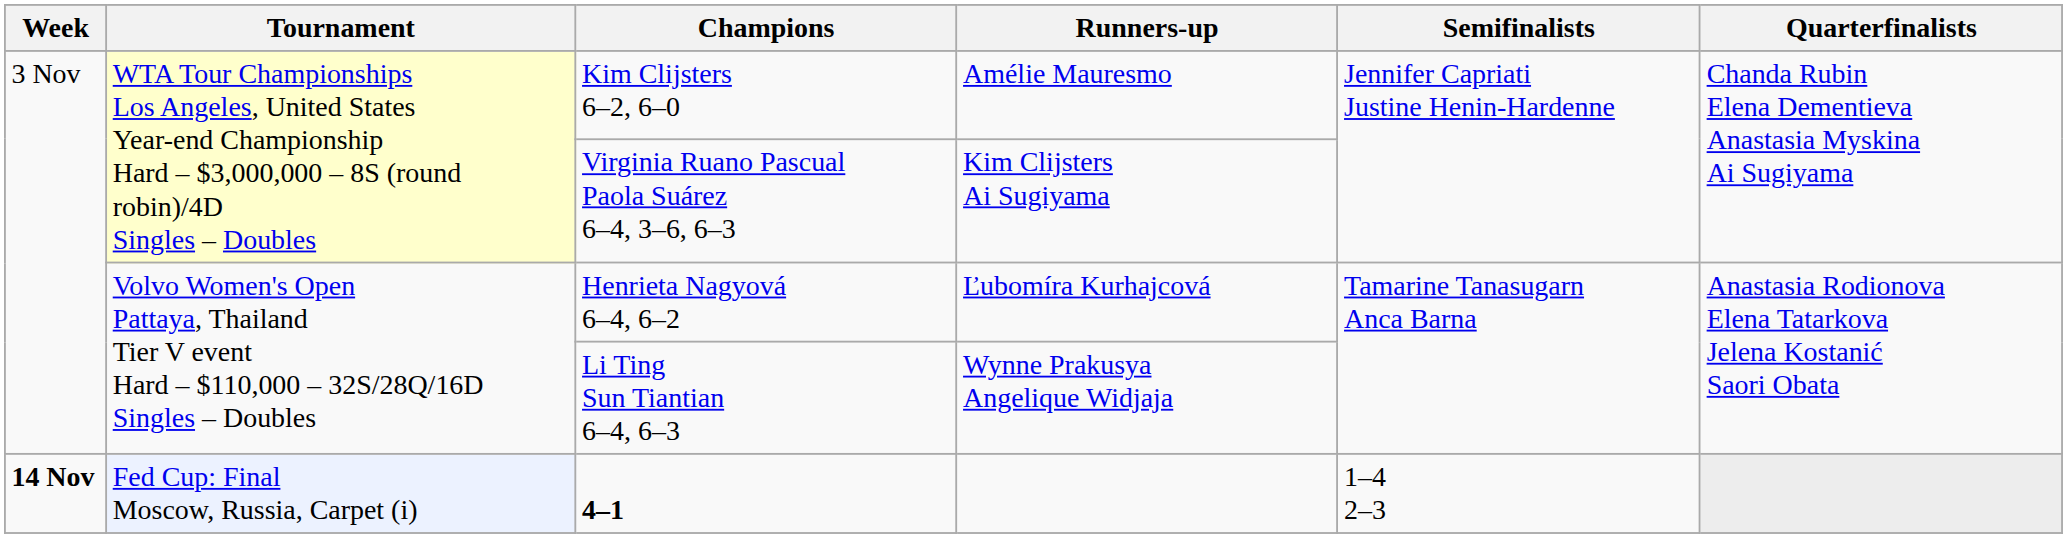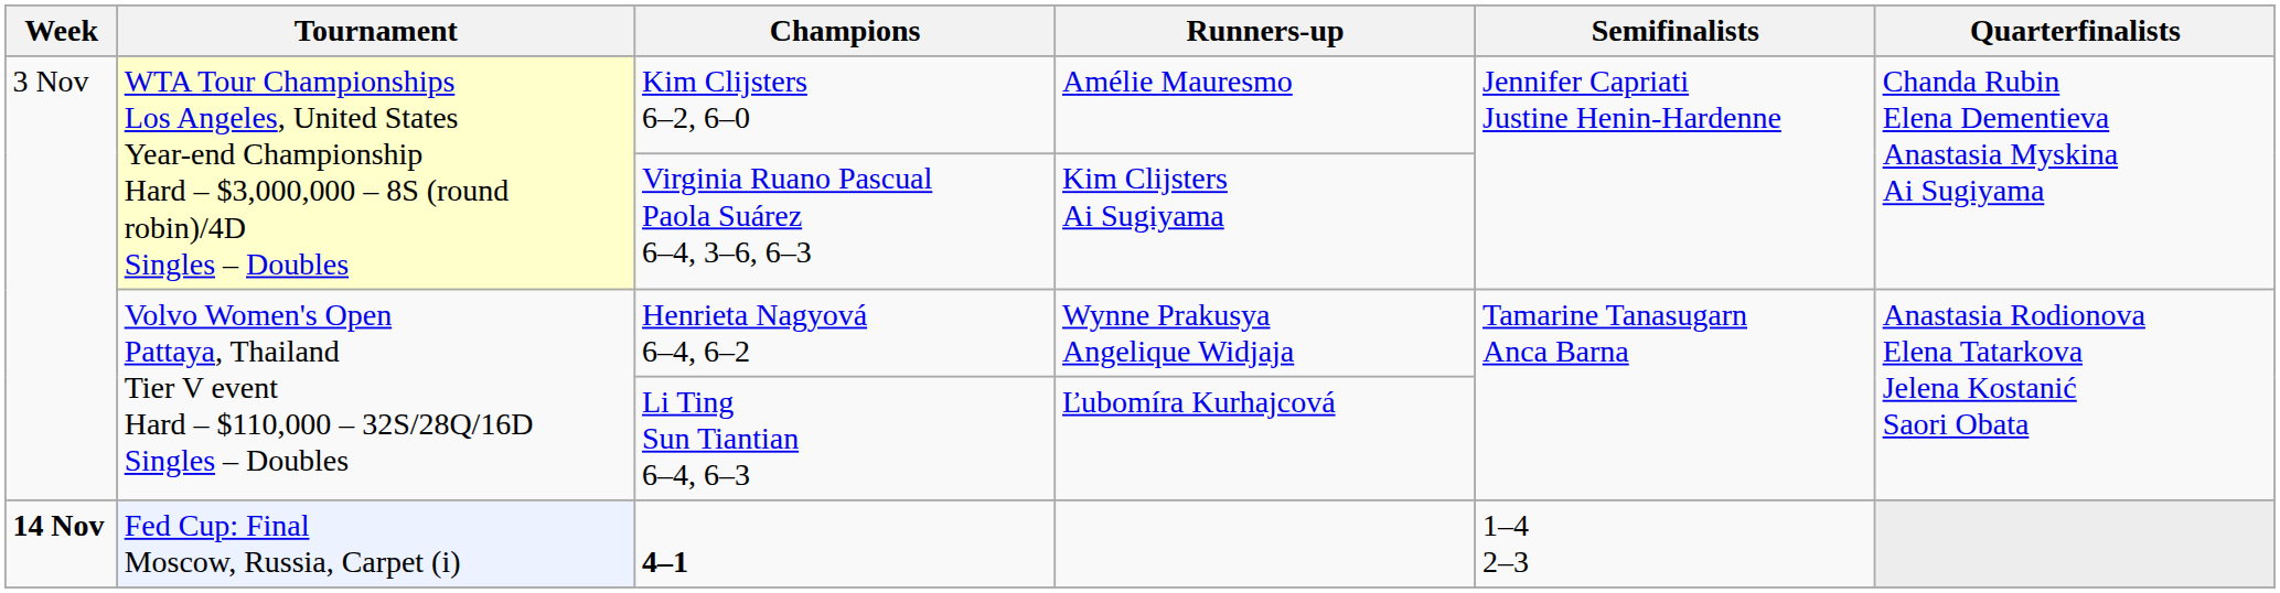Henrieta Nagyová 6–4, 6–2 | Runners-up: Ľubomíra Kurhajcová -> Wynne Prakusya Angelique Widjaja
Li Ting Sun Tiantian 6–4, 6–3 | Runners-up: Wynne Prakusya Angelique Widjaja -> Ľubomíra Kurhajcová
